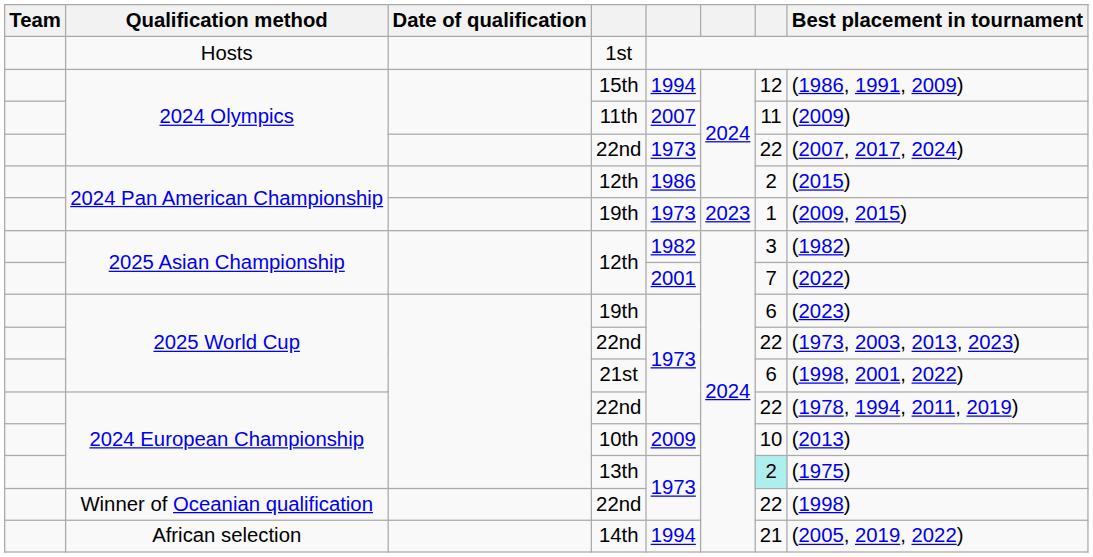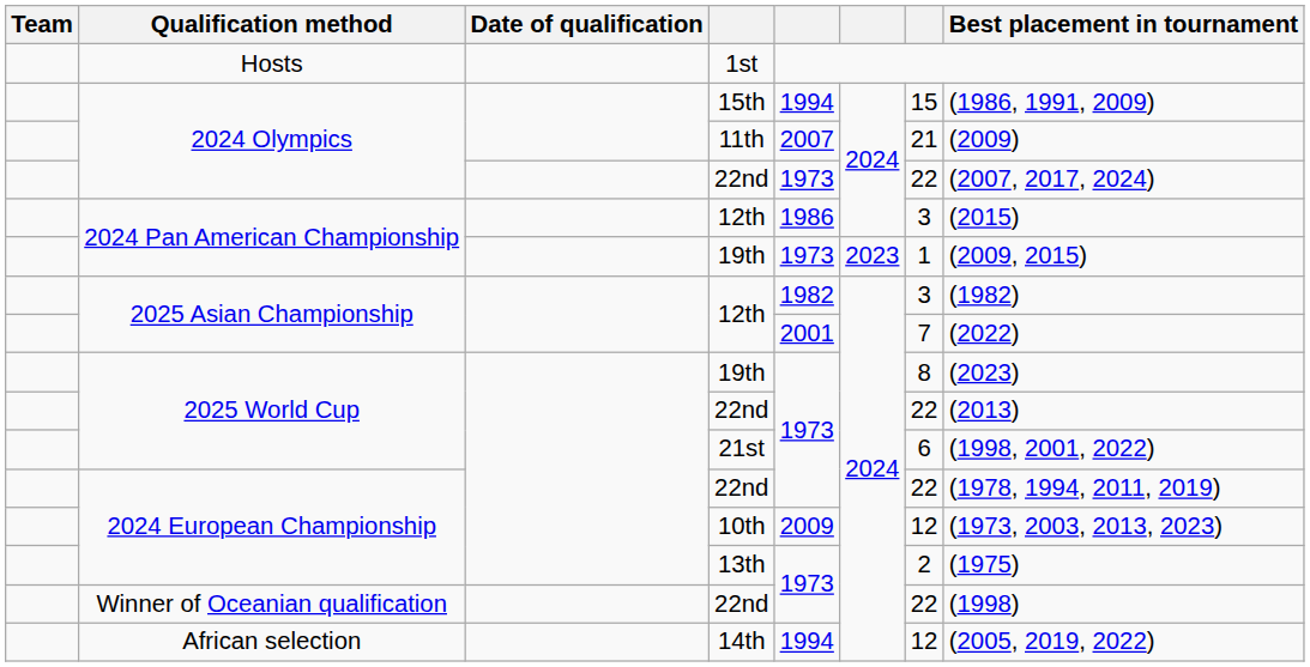15th | column 7: 12 -> 15
11th | column 7: 11 -> 21
2024 Pan American Championship / 12th | column 7: 2 -> 3
2025 World Cup / 19th | column 7: 6 -> 8
2025 World Cup / 22nd | Best placement in tournament: (1973, 2003, 2013, 2023) -> (2013)
10th | column 7: 10 -> 12
10th | Best placement in tournament: (2013) -> (1973, 2003, 2013, 2023)
13th | column 7: paleturquoise background -> no background
14th | column 7: 21 -> 12
